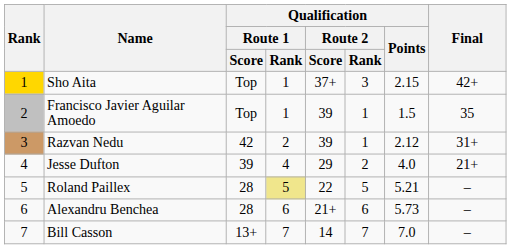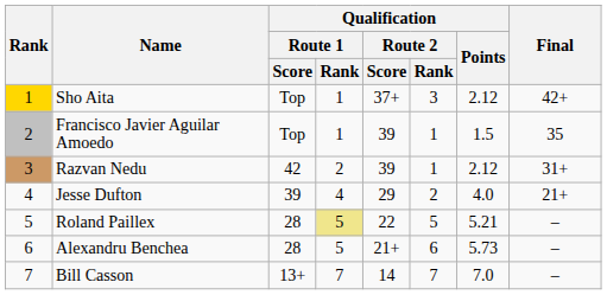Sho Aita | Qualification / Points: 2.15 -> 2.12
Alexandru Benchea | Qualification / Route 1 / Rank: 6 -> 5
